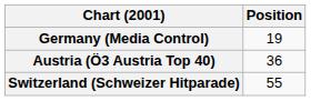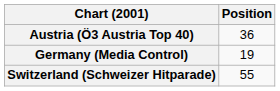rows swapped: Austria (Ö3 Austria Top 40) <-> Germany (Media Control)
